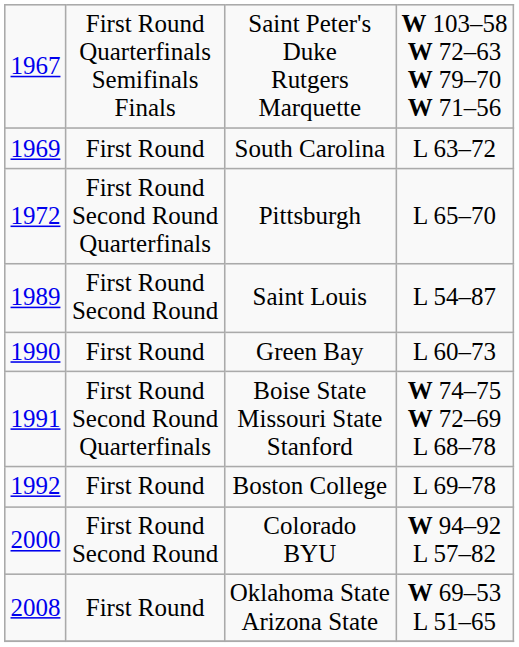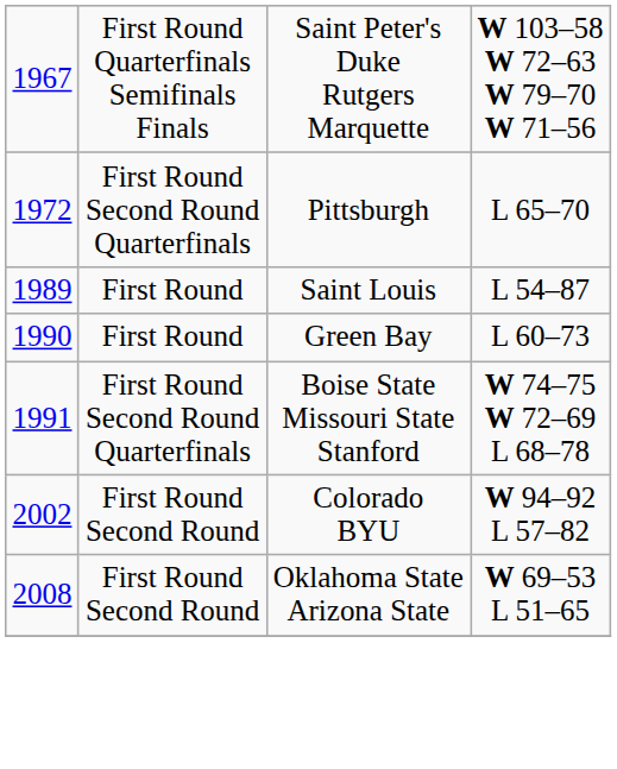- row: 1969 | First Round | South Carolina | L 63–72
Saint Louis | column 2: First Round Second Round -> First Round
- row: 1992 | First Round | Boston College | L 69–78
Colorado BYU | column 1: 2000 -> 2002
Oklahoma State Arizona State | column 2: First Round -> First Round Second Round
